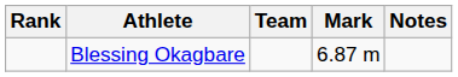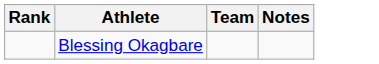- column: Mark | 6.87 m
